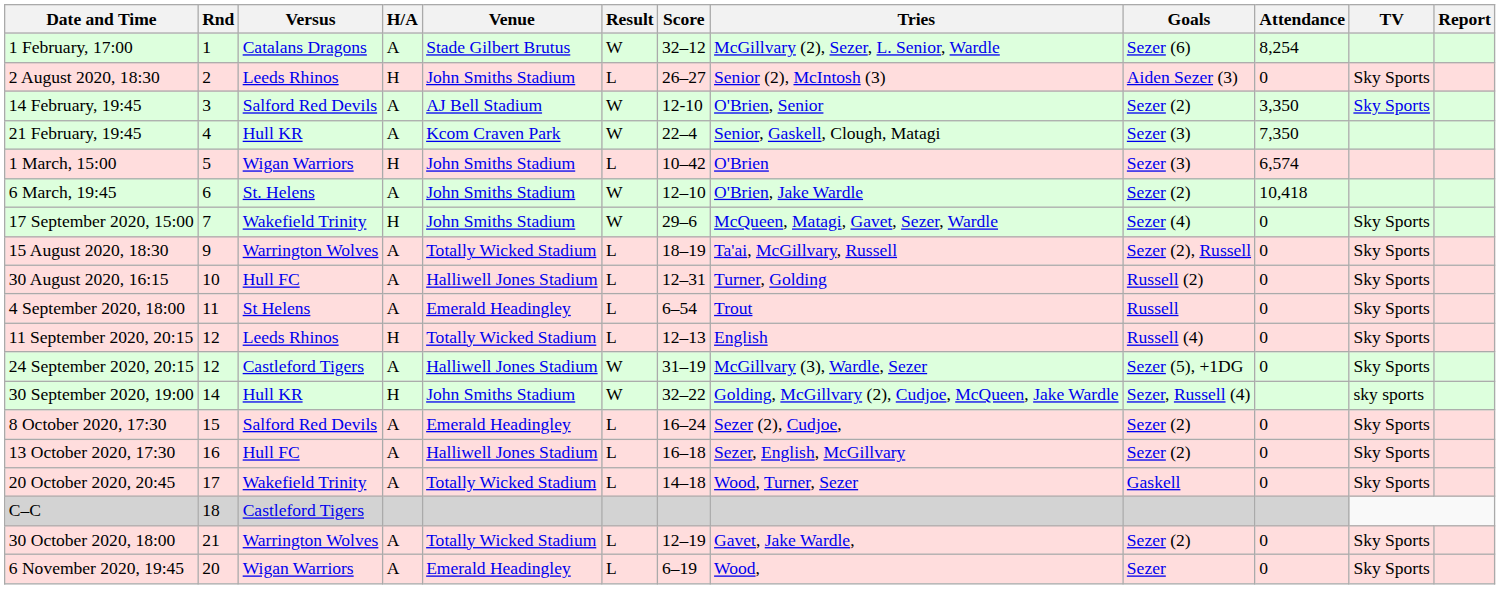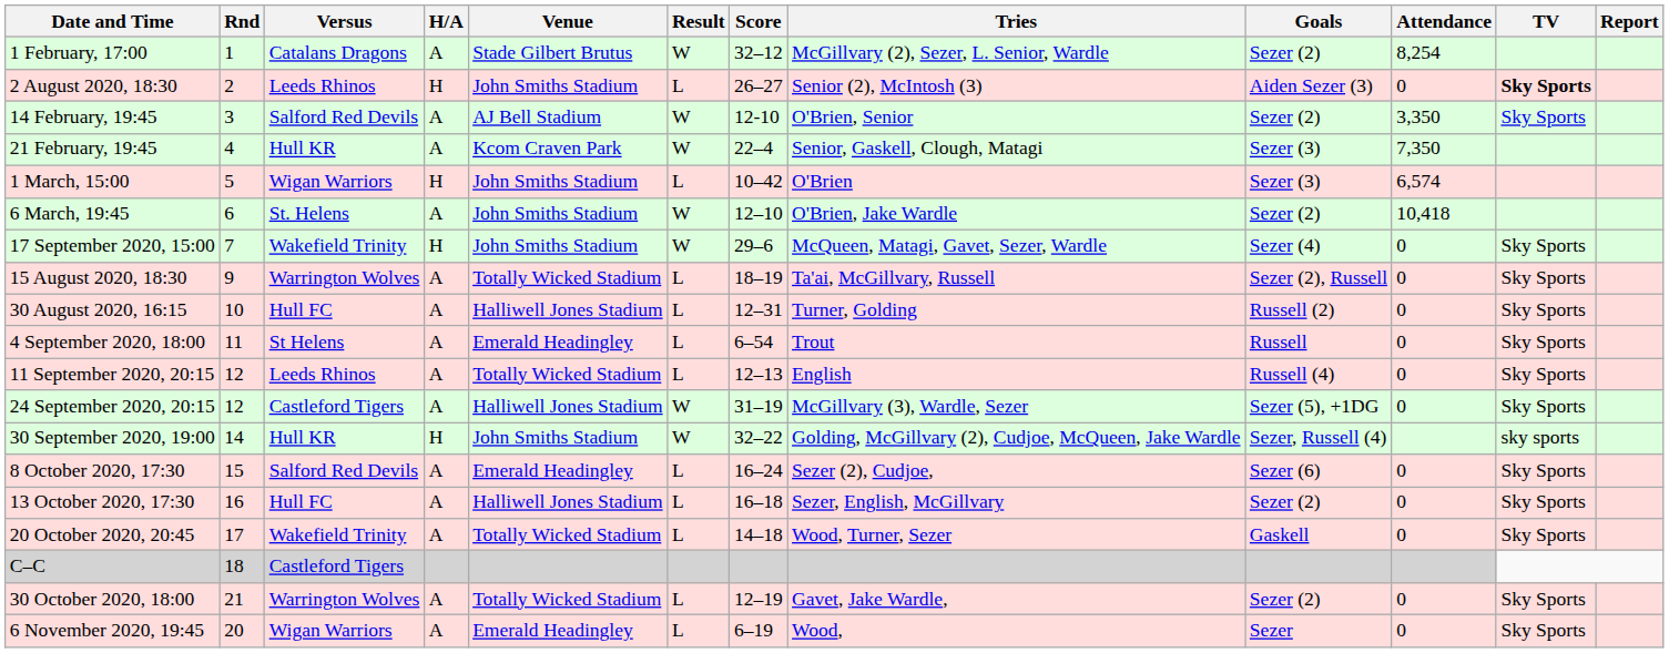1 February, 17:00 | Goals: Sezer (6) -> Sezer (2)
2 August 2020, 18:30 | TV: normal -> bold
11 September 2020, 20:15 | H/A: H -> A
8 October 2020, 17:30 | Goals: Sezer (2) -> Sezer (6)
